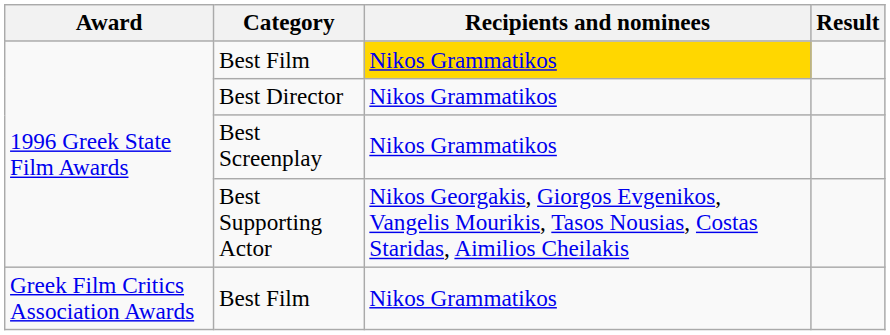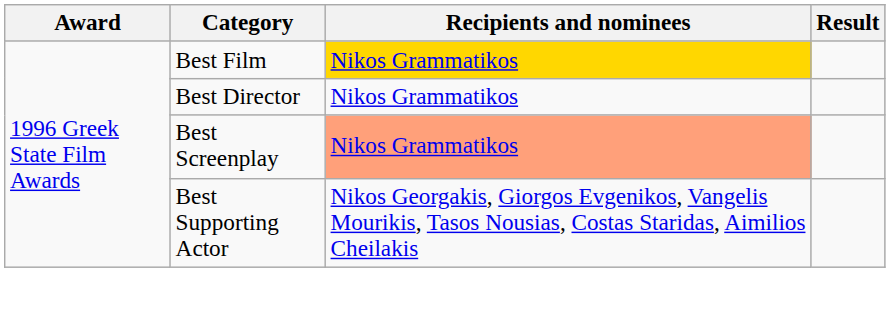Best Screenplay | Recipients and nominees: no background -> lightsalmon background
- row: Greek Film Critics Association Awards | Best Film | Nikos Grammatikos
